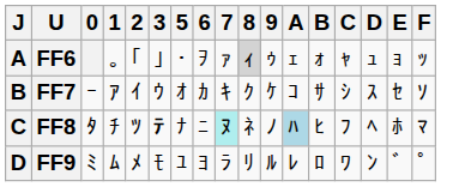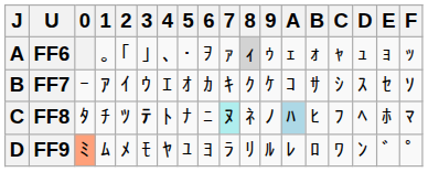+ column: 4 | ､ | ｴ | ﾄ | ﾔ
FF9 | 0: no background -> lightsalmon background
